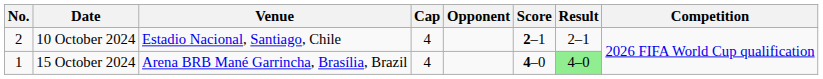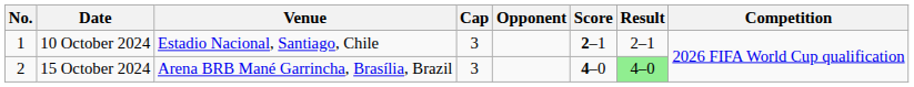10 October 2024 | No.: 2 -> 1
10 October 2024 | Cap: 4 -> 3
15 October 2024 | No.: 1 -> 2
15 October 2024 | Cap: 4 -> 3
